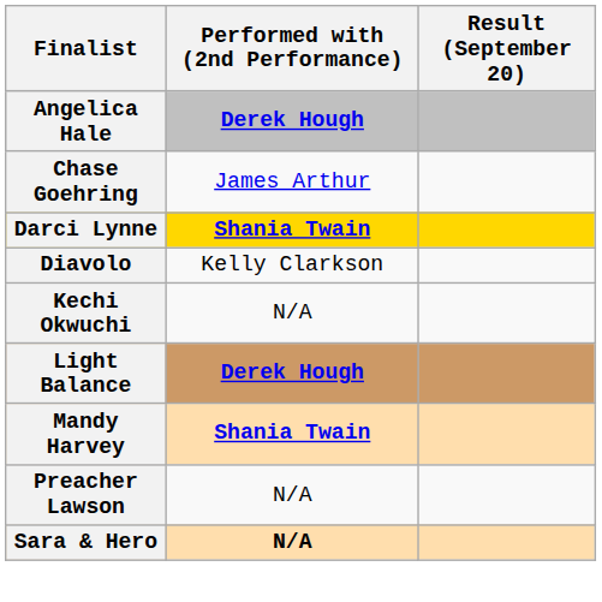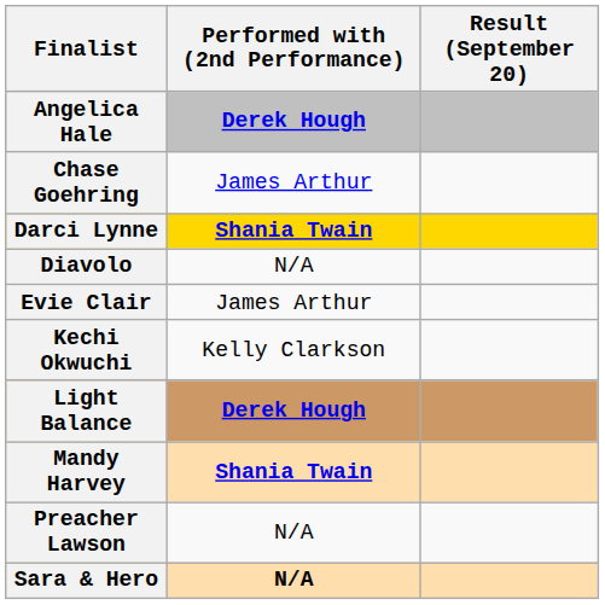Diavolo | Performed with (2nd Performance): Kelly Clarkson -> N/A
+ row: Evie Clair | James Arthur
Kechi Okwuchi | Performed with (2nd Performance): N/A -> Kelly Clarkson
